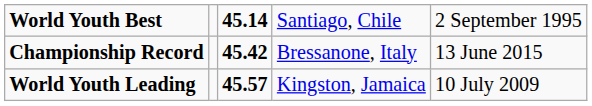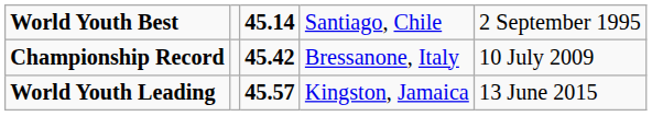Championship Record | column 5: 13 June 2015 -> 10 July 2009
World Youth Leading | column 5: 10 July 2009 -> 13 June 2015
